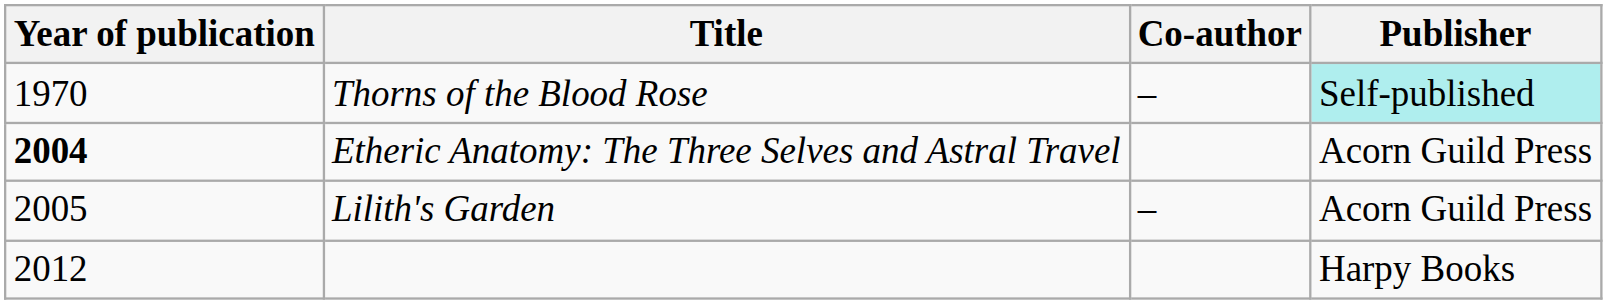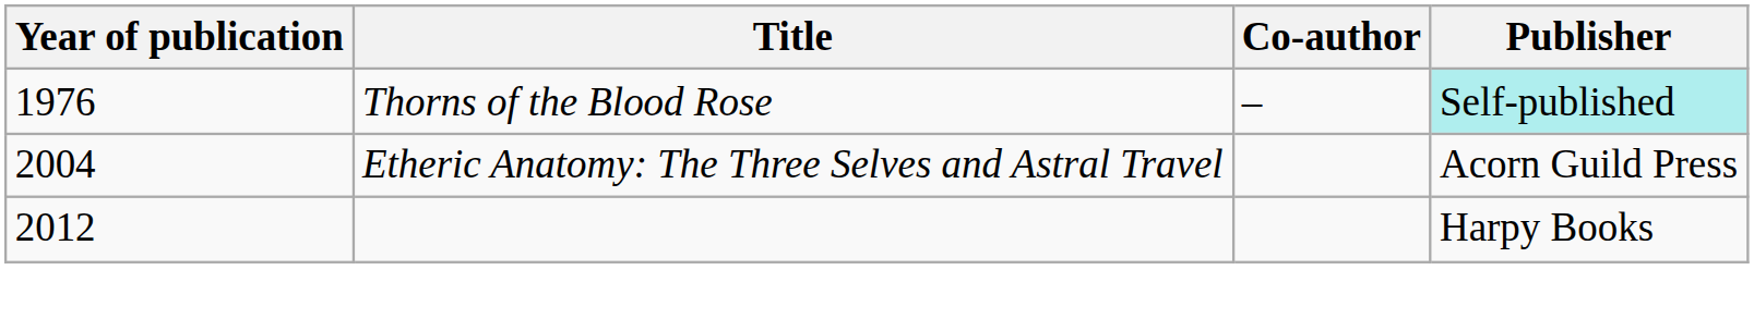Thorns of the Blood Rose | Year of publication: 1970 -> 1976
Etheric Anatomy: The Three Selves and Astral Travel | Year of publication: bold -> normal
- row: 2005 | Lilith's Garden | – | Acorn Guild Press
